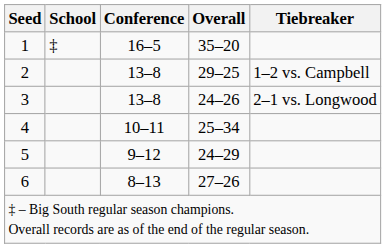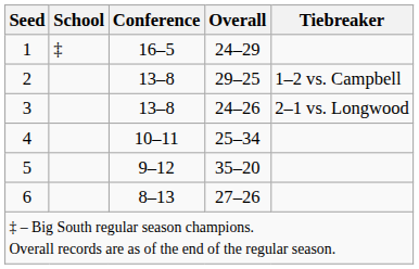1 | Overall: 35–20 -> 24–29
5 | Overall: 24–29 -> 35–20
